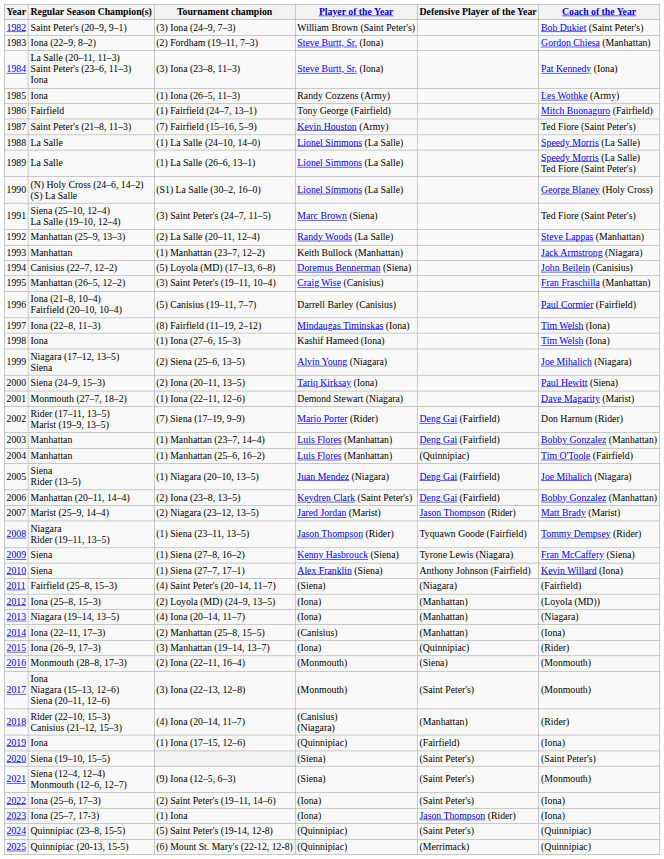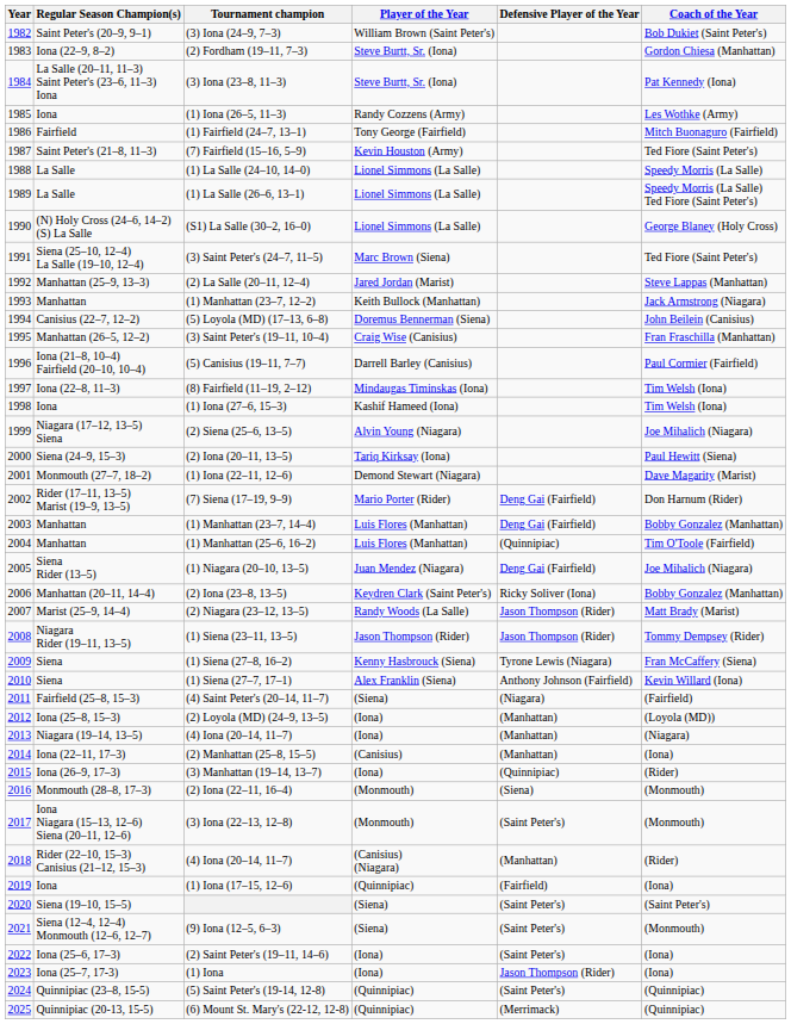(2) La Salle (20–11, 12–4) | Player of the Year: Randy Woods (La Salle) -> Jared Jordan (Marist)
(2) Iona (23–8, 13–5) | Defensive Player of the Year: Deng Gai (Fairfield) -> Ricky Soliver (Iona)
(2) Niagara (23–12, 13–5) | Player of the Year: Jared Jordan (Marist) -> Randy Woods (La Salle)
(1) Siena (23–11, 13–5) | Defensive Player of the Year: Tyquawn Goode (Fairfield) -> Jason Thompson (Rider)
